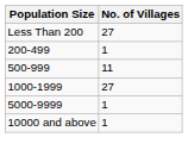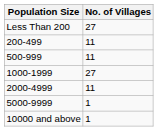200-499 | No. of Villages: 1 -> 11
+ row: 2000-4999 | 11
